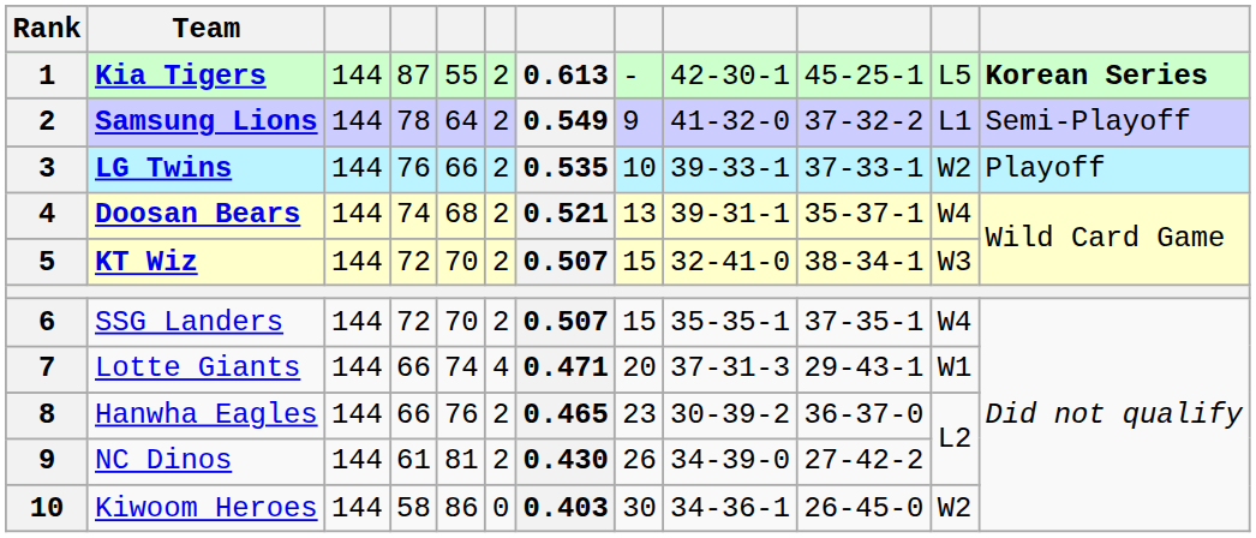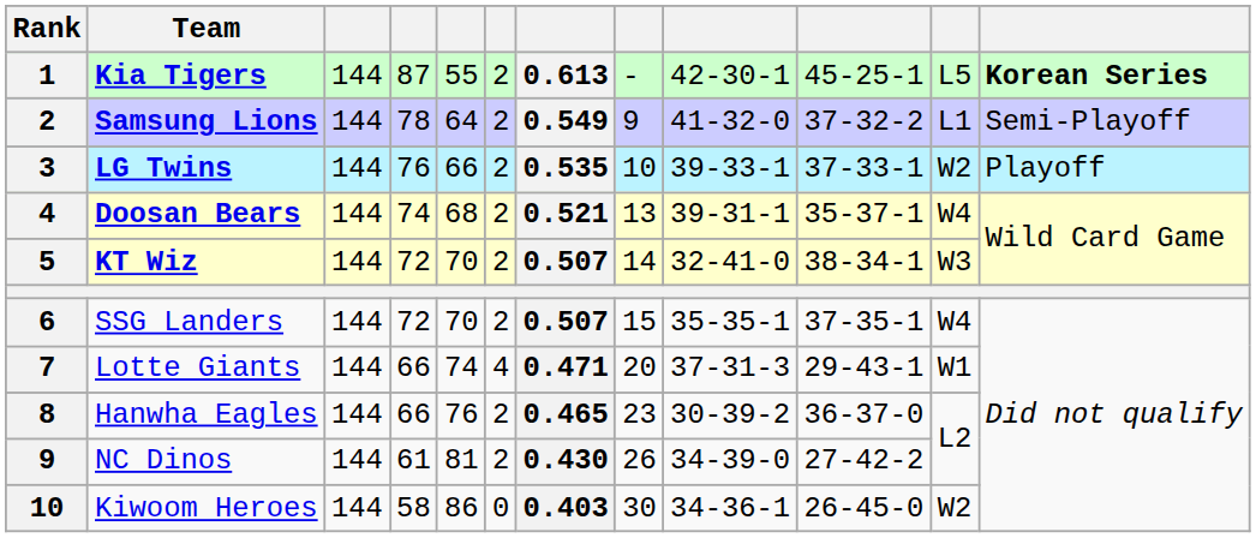KT Wiz | column 8: 15 -> 14
